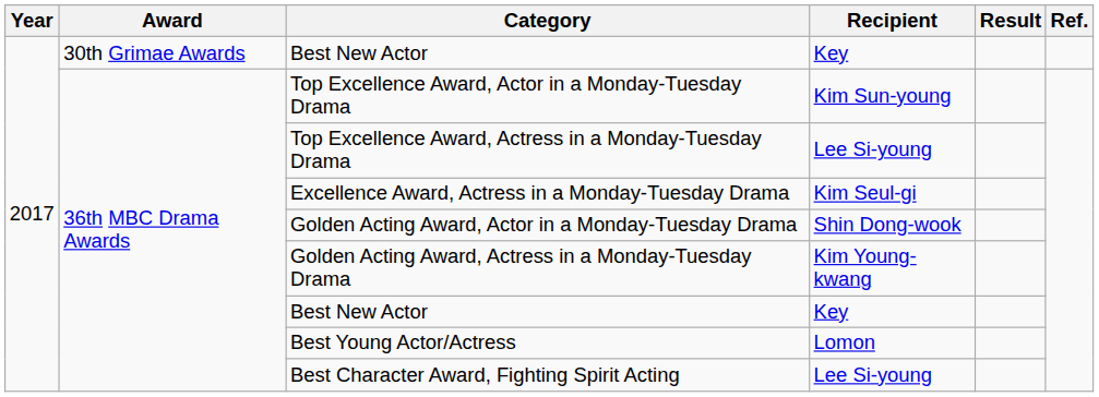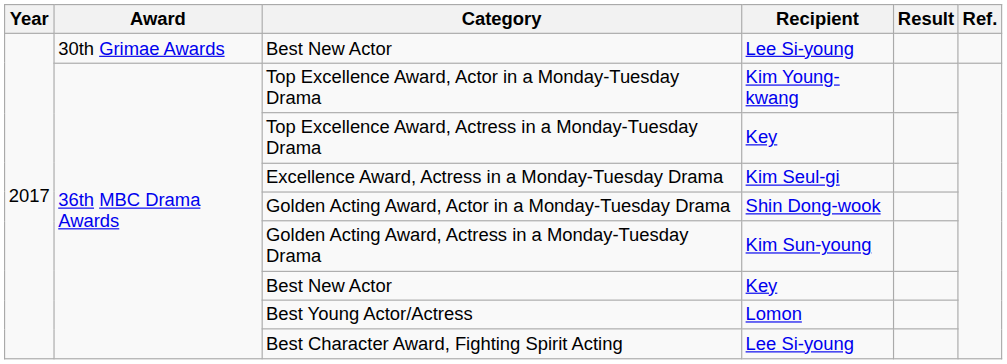30th Grimae Awards / Best New Actor | Recipient: Key -> Lee Si-young
Top Excellence Award, Actor in a Monday-Tuesday Drama | Recipient: Kim Sun-young -> Kim Young-kwang
Top Excellence Award, Actress in a Monday-Tuesday Drama | Recipient: Lee Si-young -> Key
Golden Acting Award, Actress in a Monday-Tuesday Drama | Recipient: Kim Young-kwang -> Kim Sun-young
